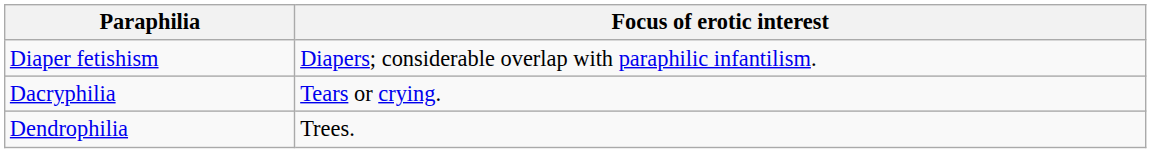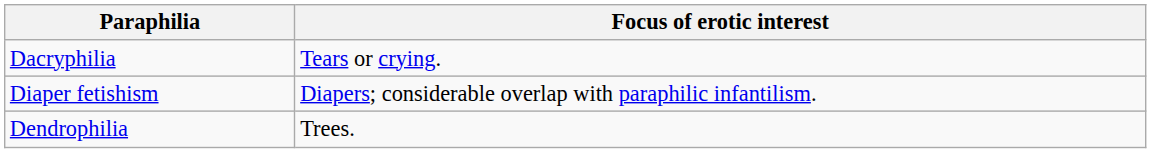rows swapped: Dacryphilia <-> Diaper fetishism
